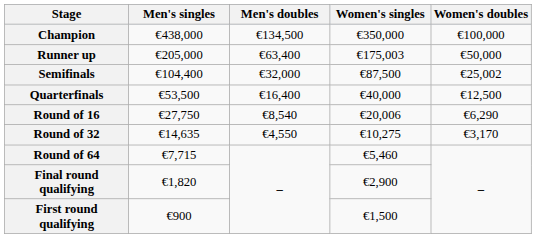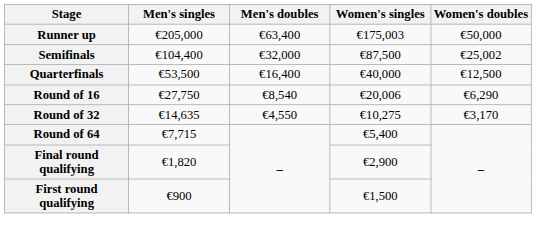- row: Champion | €438,000 | €134,500 | €350,000 | €100,000
Round of 64 | Women's singles: €5,460 -> €5,400
